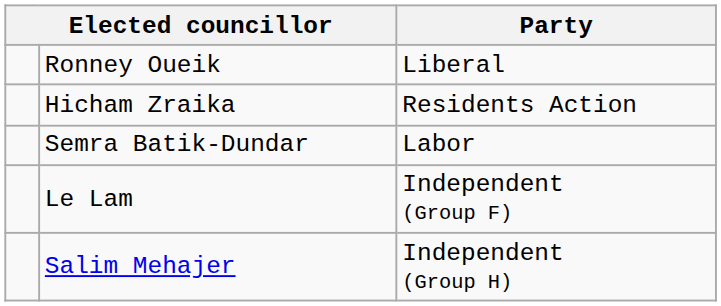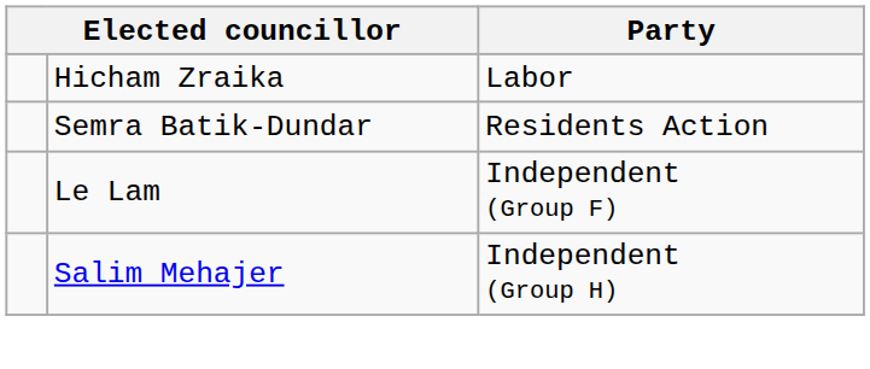- row: Ronney Oueik | Liberal
Hicham Zraika | Party: Residents Action -> Labor
Semra Batik-Dundar | Party: Labor -> Residents Action
